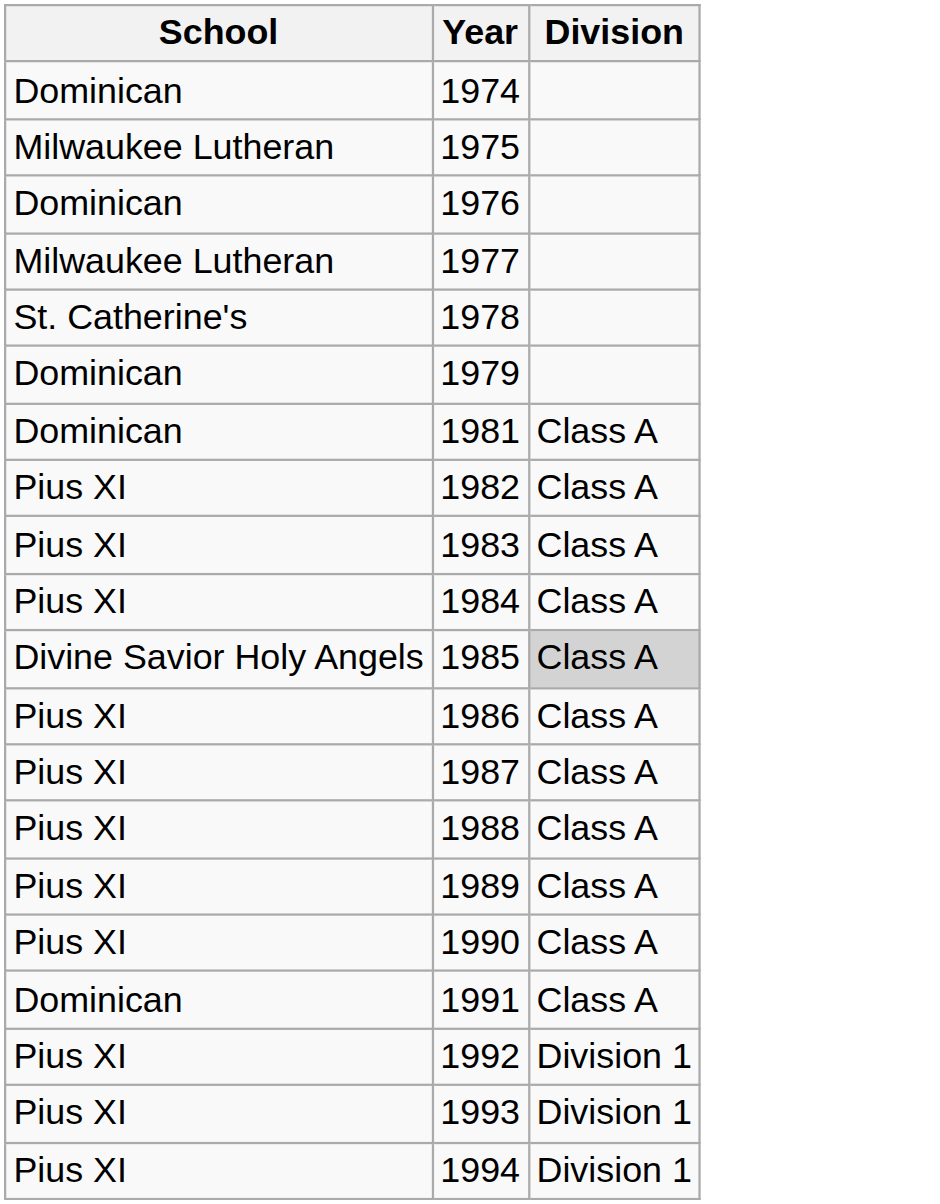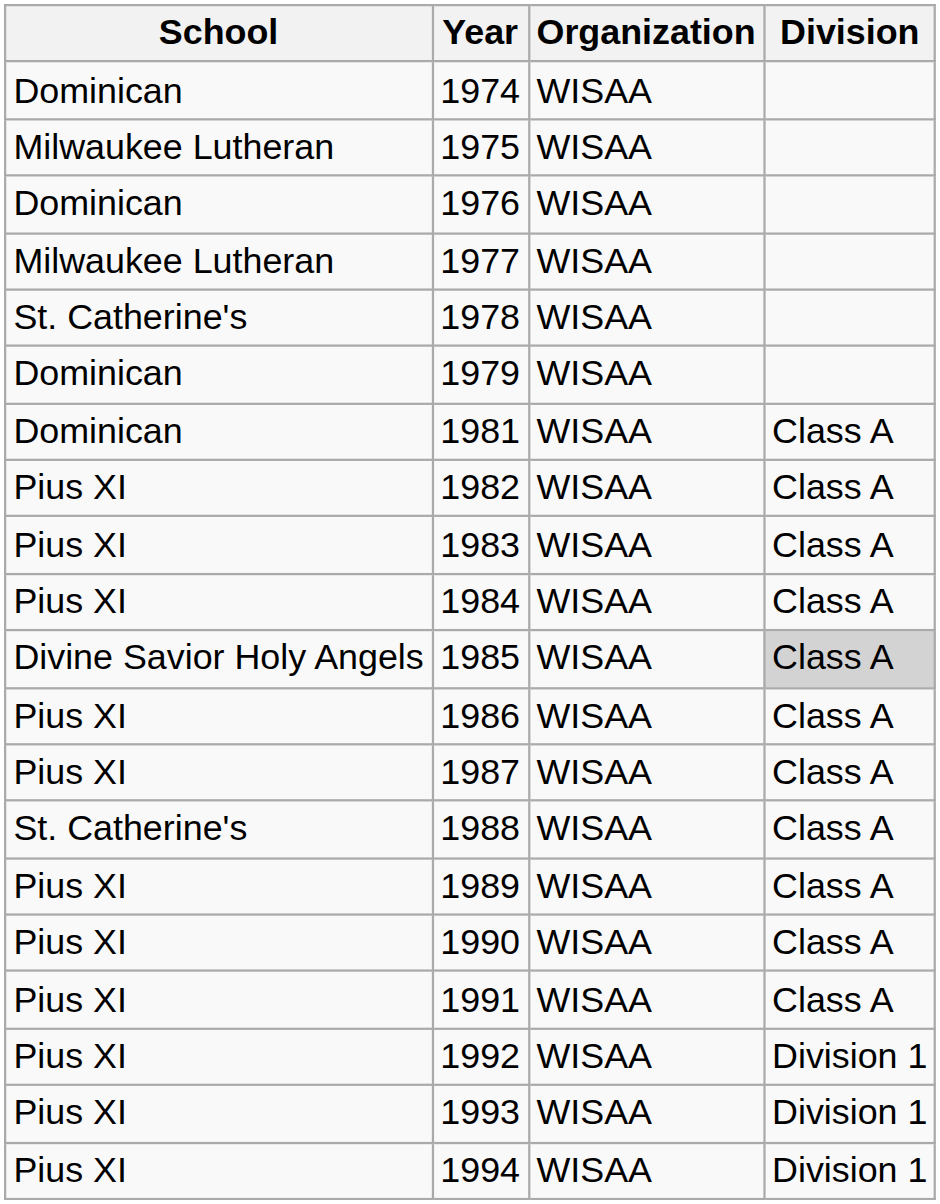+ column: Organization | WISAA | WISAA | WISAA | WISAA | WISAA | WISAA | WISAA | WISAA | WISAA | WISAA | WISAA | WISAA | WISAA | WISAA | WISAA | WISAA | WISAA | WISAA | WISAA | WISAA
1988 | School: Pius XI -> St. Catherine's
1991 | School: Dominican -> Pius XI
